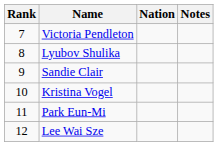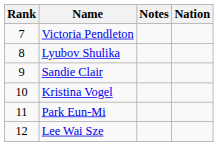columns swapped: Nation <-> Notes
